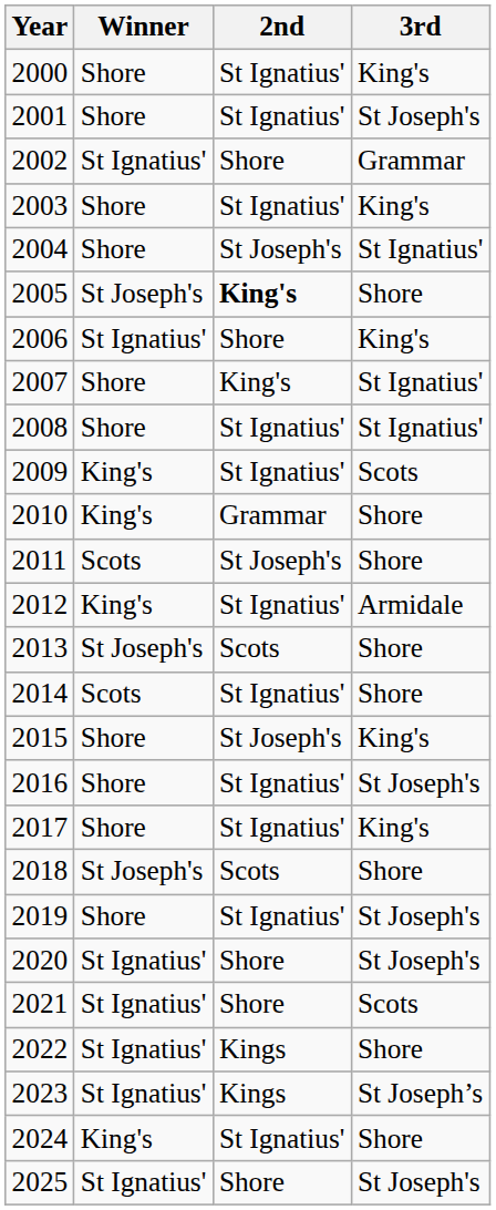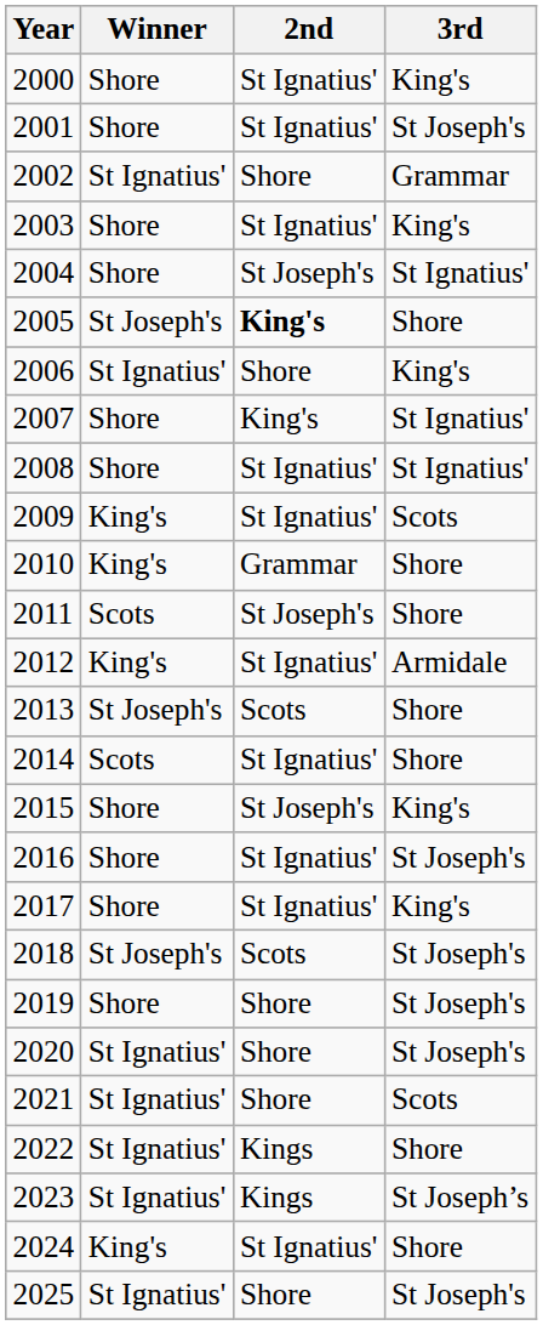2018 | 3rd: Shore -> St Joseph's
2019 | 2nd: St Ignatius' -> Shore
